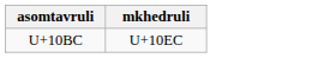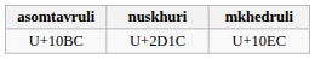+ column: nuskhuri | U+2D1C
